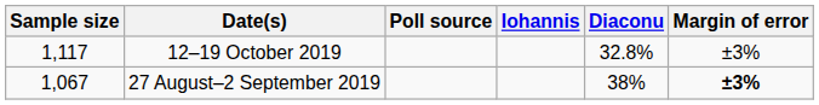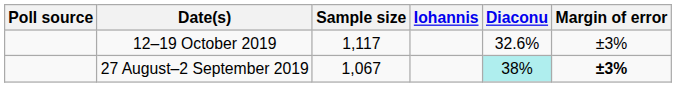columns swapped: Poll source <-> Sample size
12–19 October 2019 | Diaconu: 32.8% -> 32.6%
27 August–2 September 2019 | Diaconu: no background -> paleturquoise background
